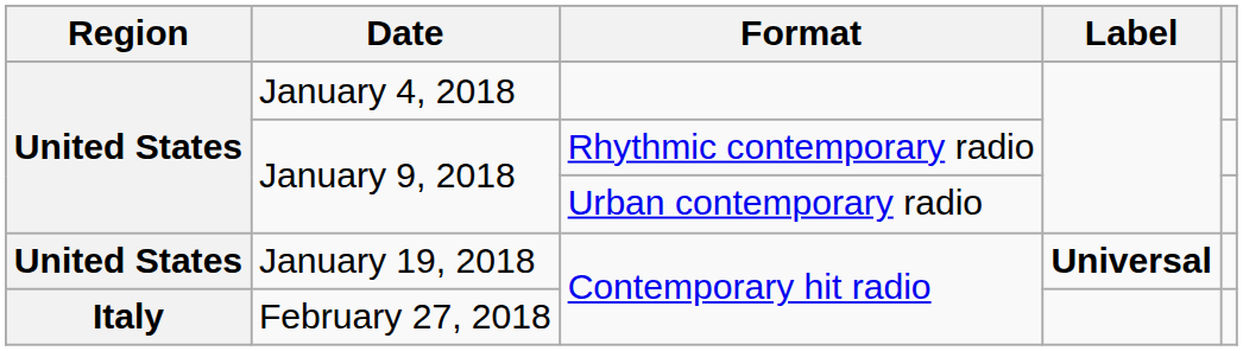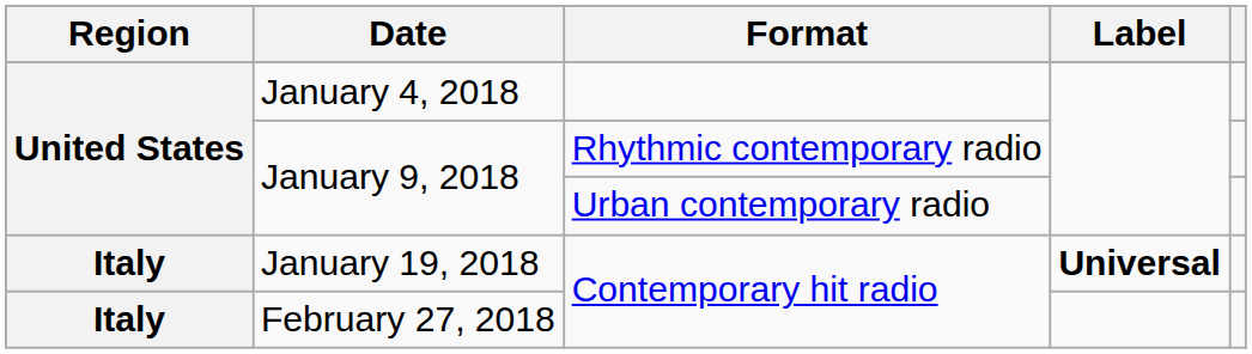January 19, 2018 | Region: United States -> Italy
